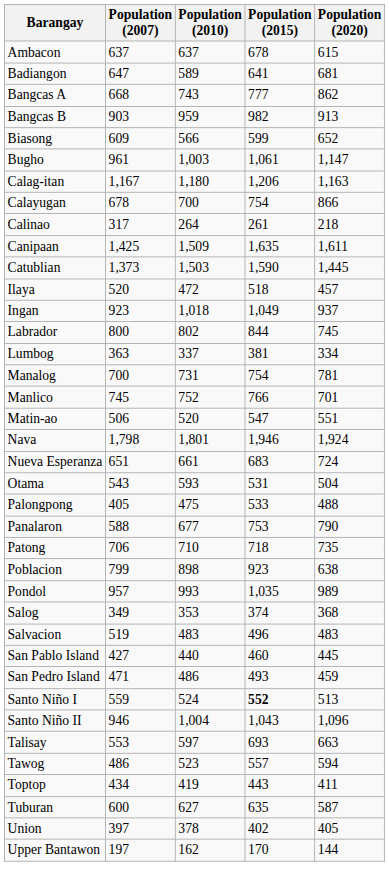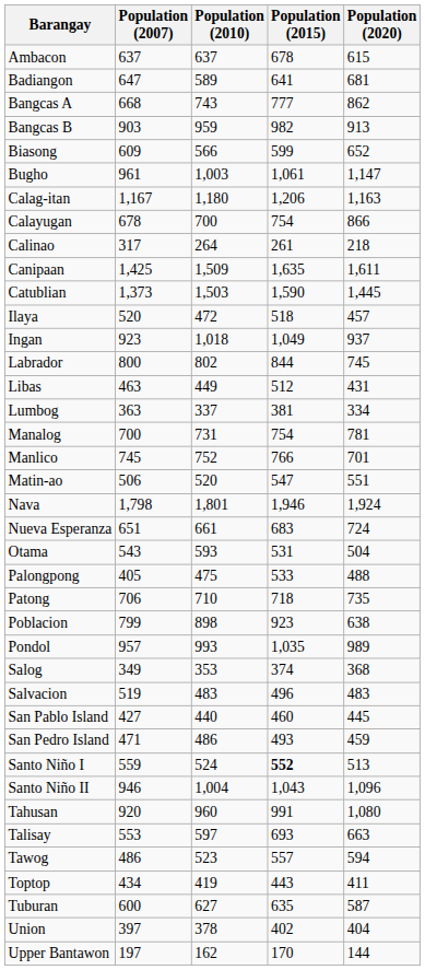+ row: Libas | 463 | 449 | 512 | 431
- row: Panalaron | 588 | 677 | 753 | 790
+ row: Tahusan | 920 | 960 | 991 | 1,080
Union | Population (2020): 405 -> 404
